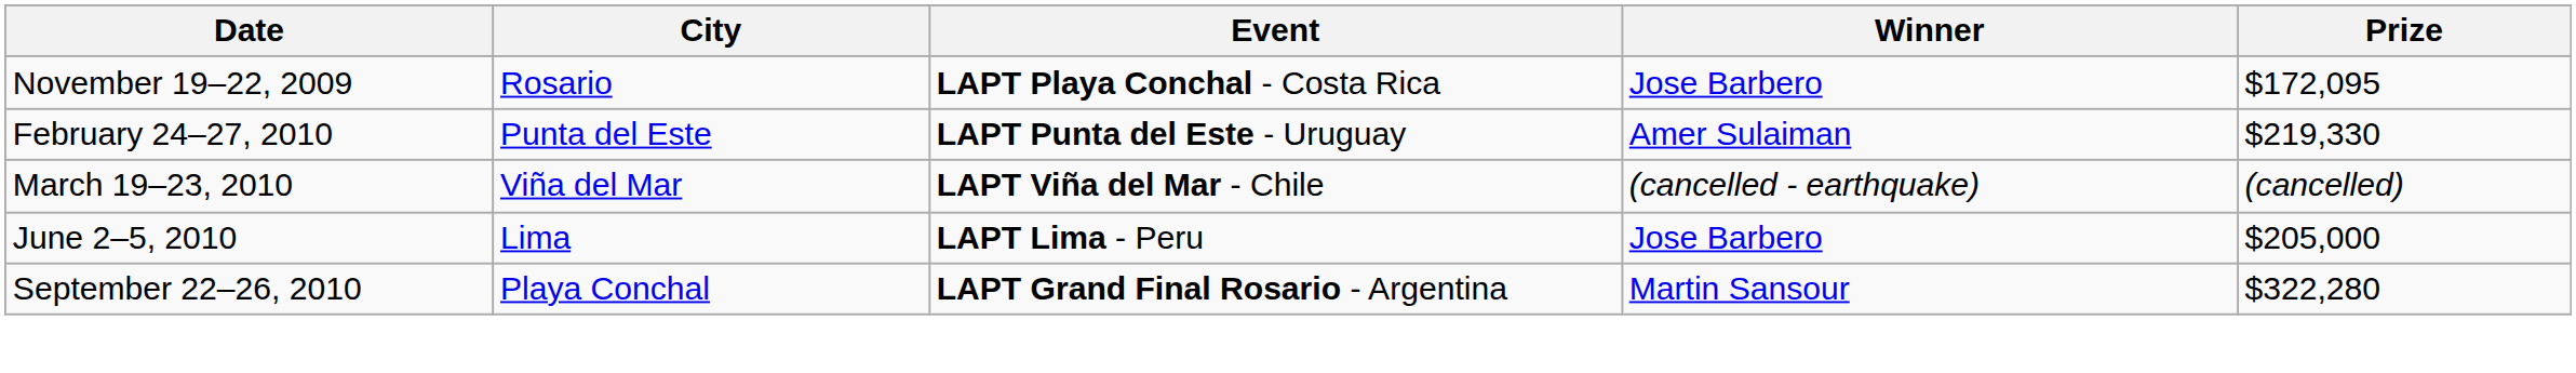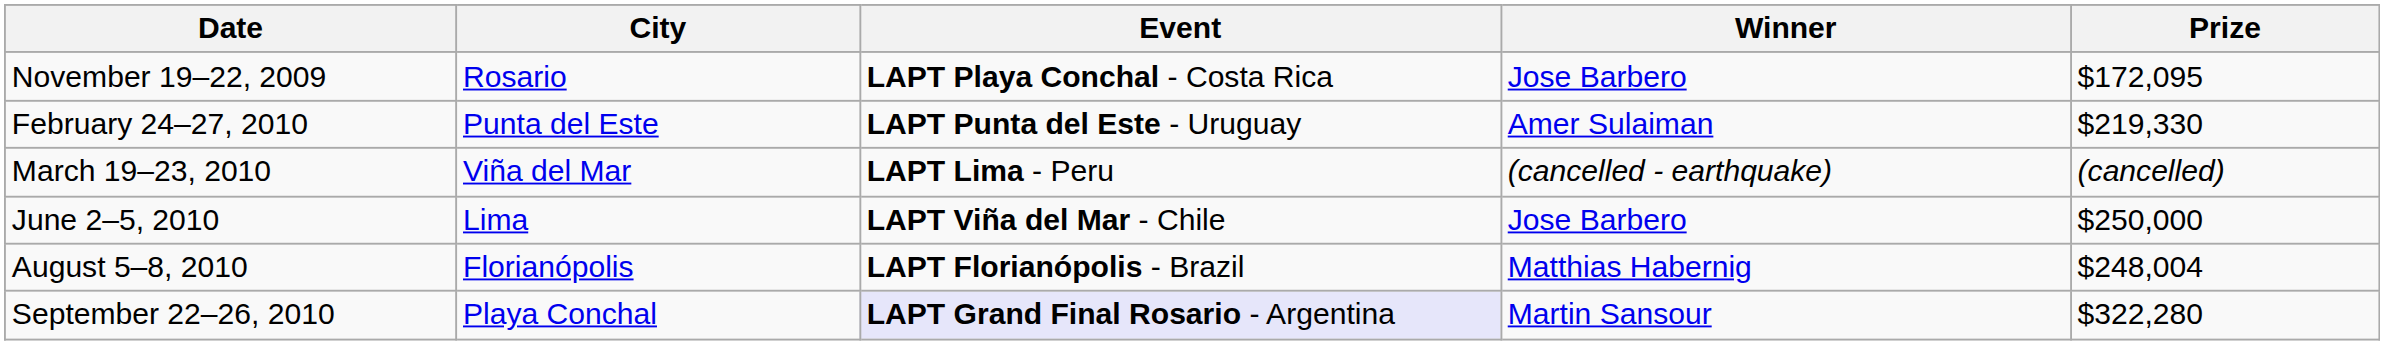March 19–23, 2010 | Event: LAPT Viña del Mar - Chile -> LAPT Lima - Peru
June 2–5, 2010 | Event: LAPT Lima - Peru -> LAPT Viña del Mar - Chile
June 2–5, 2010 | Prize: $205,000 -> $250,000
+ row: August 5–8, 2010 | Florianópolis | LAPT Florianópolis - Brazil | Matthias Habernig | $248,004
September 22–26, 2010 | Event: no background -> lavender background
